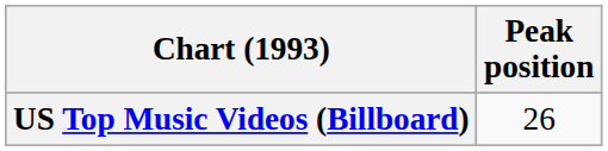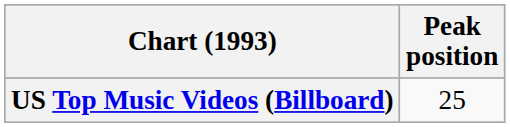US Top Music Videos (Billboard) | Peak position: 26 -> 25
